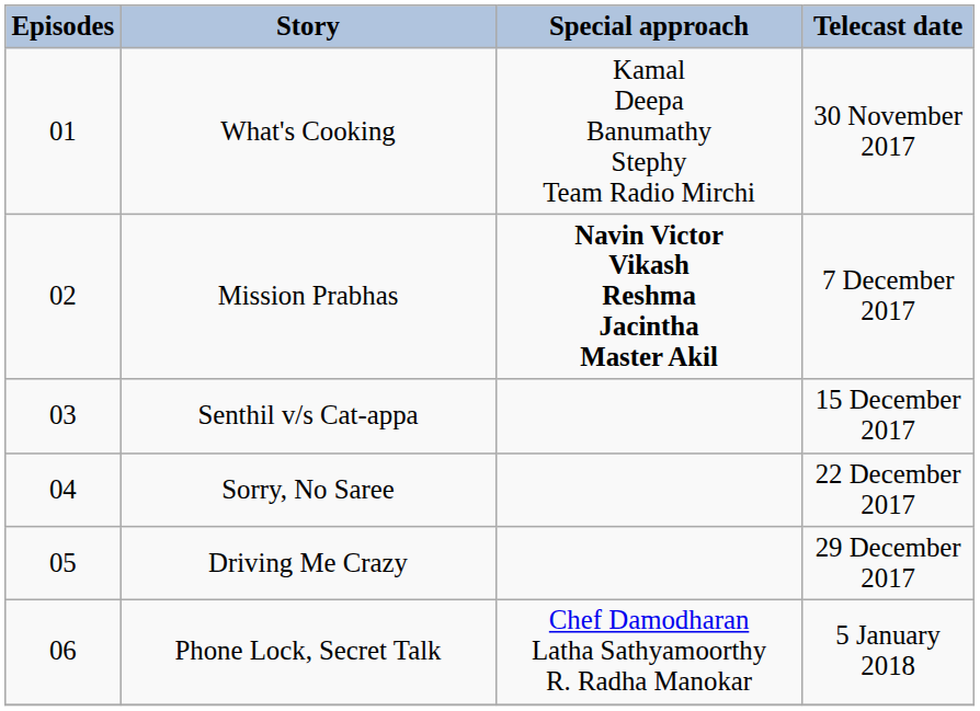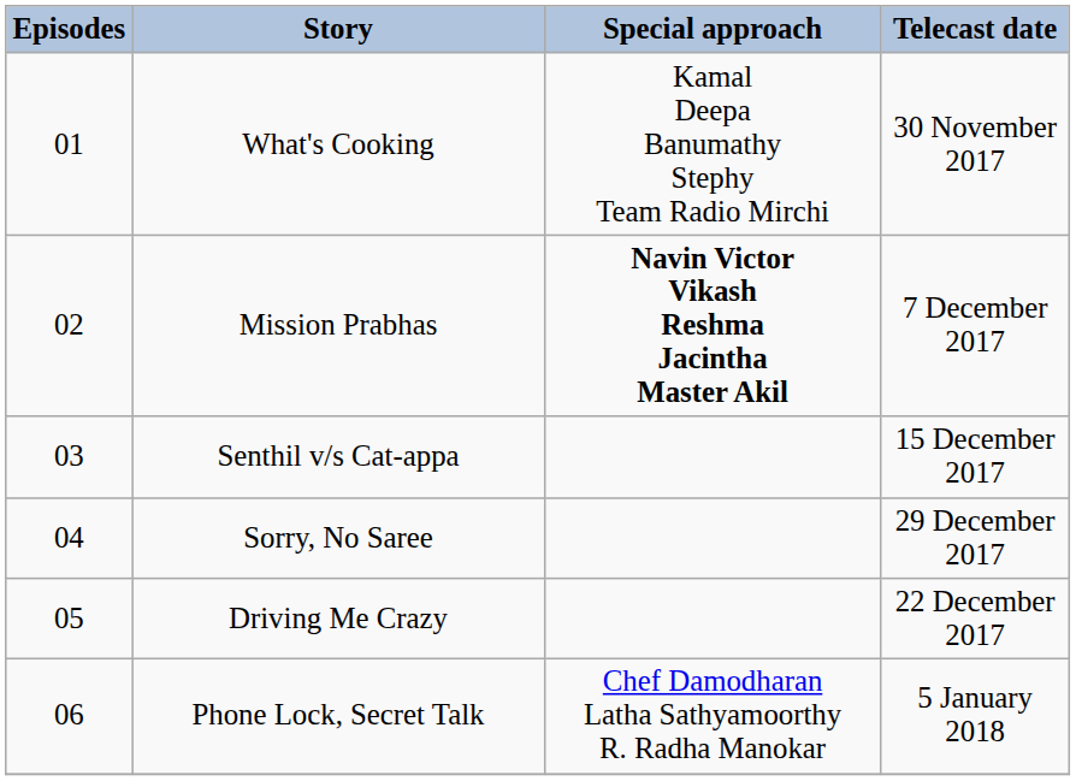Sorry, No Saree | Telecast date: 22 December 2017 -> 29 December 2017
Driving Me Crazy | Telecast date: 29 December 2017 -> 22 December 2017
